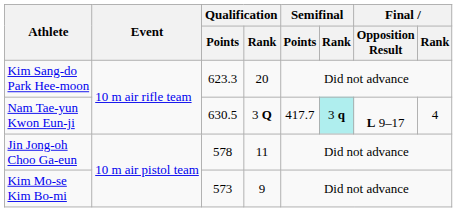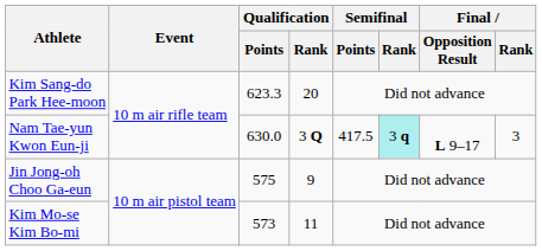Nam Tae-yun Kwon Eun-ji | Qualification / Points: 630.5 -> 630.0
Nam Tae-yun Kwon Eun-ji | Semifinal / Points: 417.7 -> 417.5
Nam Tae-yun Kwon Eun-ji | Final / Rank: 4 -> 3
Jin Jong-oh Choo Ga-eun | Qualification / Points: 578 -> 575
Jin Jong-oh Choo Ga-eun | Qualification / Rank: 11 -> 9
Kim Mo-se Kim Bo-mi | Qualification / Rank: 9 -> 11
